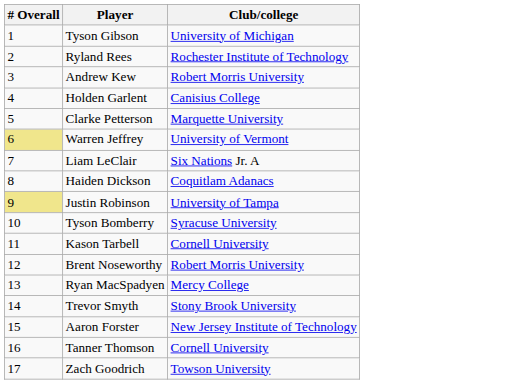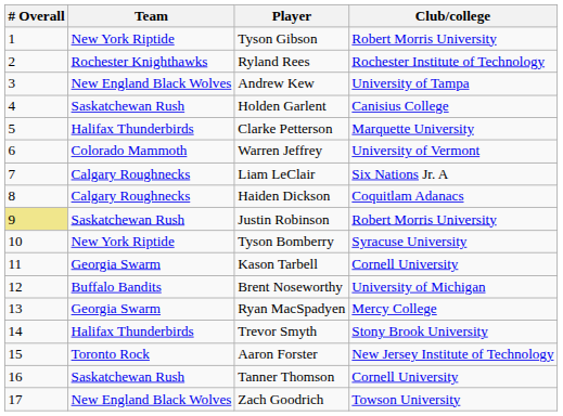+ column: Team | New York Riptide | Rochester Knighthawks | New England Black Wolves | Saskatchewan Rush | Halifax Thunderbirds | Colorado Mammoth | Calgary Roughnecks | Calgary Roughnecks | Saskatchewan Rush | New York Riptide | Georgia Swarm | Buffalo Bandits | Georgia Swarm | Halifax Thunderbirds | Toronto Rock | Saskatchewan Rush | New England Black Wolves
Tyson Gibson | Club/college: University of Michigan -> Robert Morris University
Andrew Kew | Club/college: Robert Morris University -> University of Tampa
Warren Jeffrey | # Overall: khaki background -> no background
Justin Robinson | Club/college: University of Tampa -> Robert Morris University
Brent Noseworthy | Club/college: Robert Morris University -> University of Michigan
